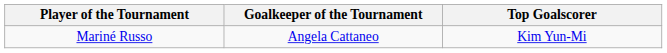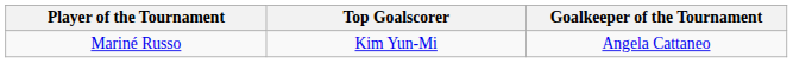columns swapped: Top Goalscorer <-> Goalkeeper of the Tournament
